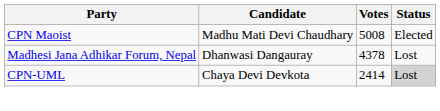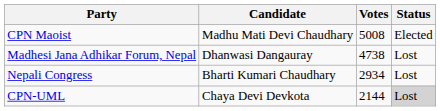Madhesi Jana Adhikar Forum, Nepal | Votes: 4378 -> 4738
+ row: Nepali Congress | Bharti Kumari Chaudhary | 2934 | Lost
CPN-UML | Votes: 2414 -> 2144
